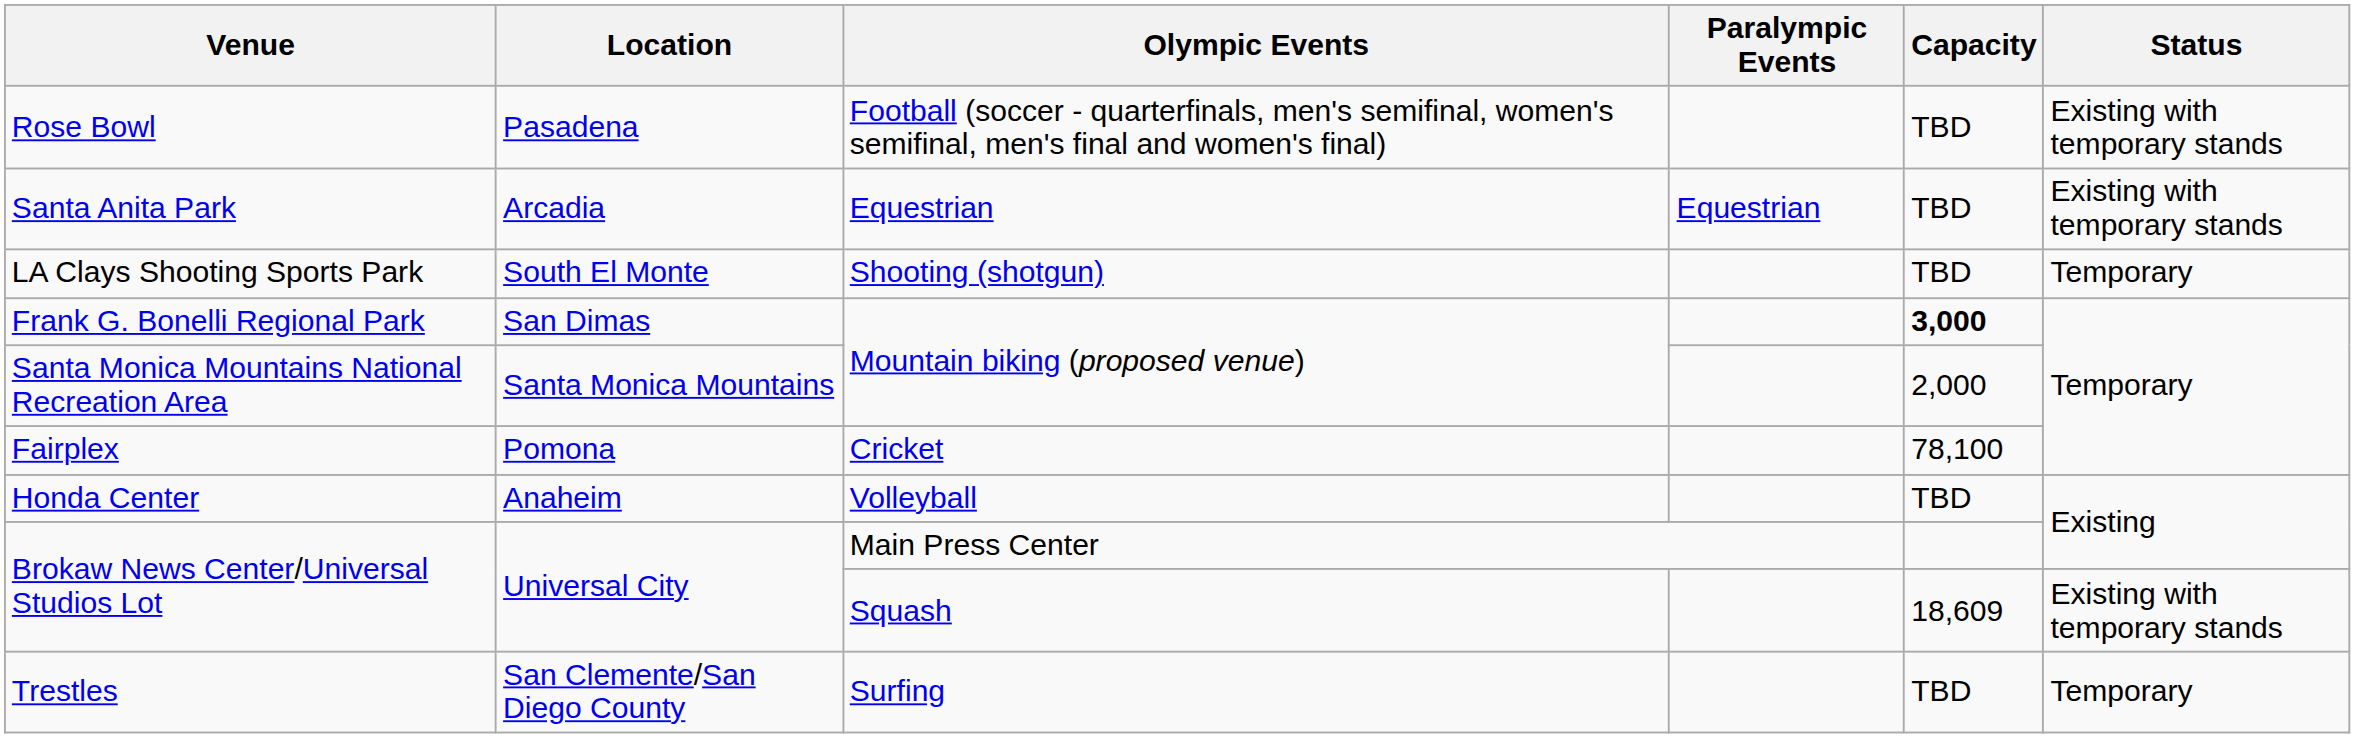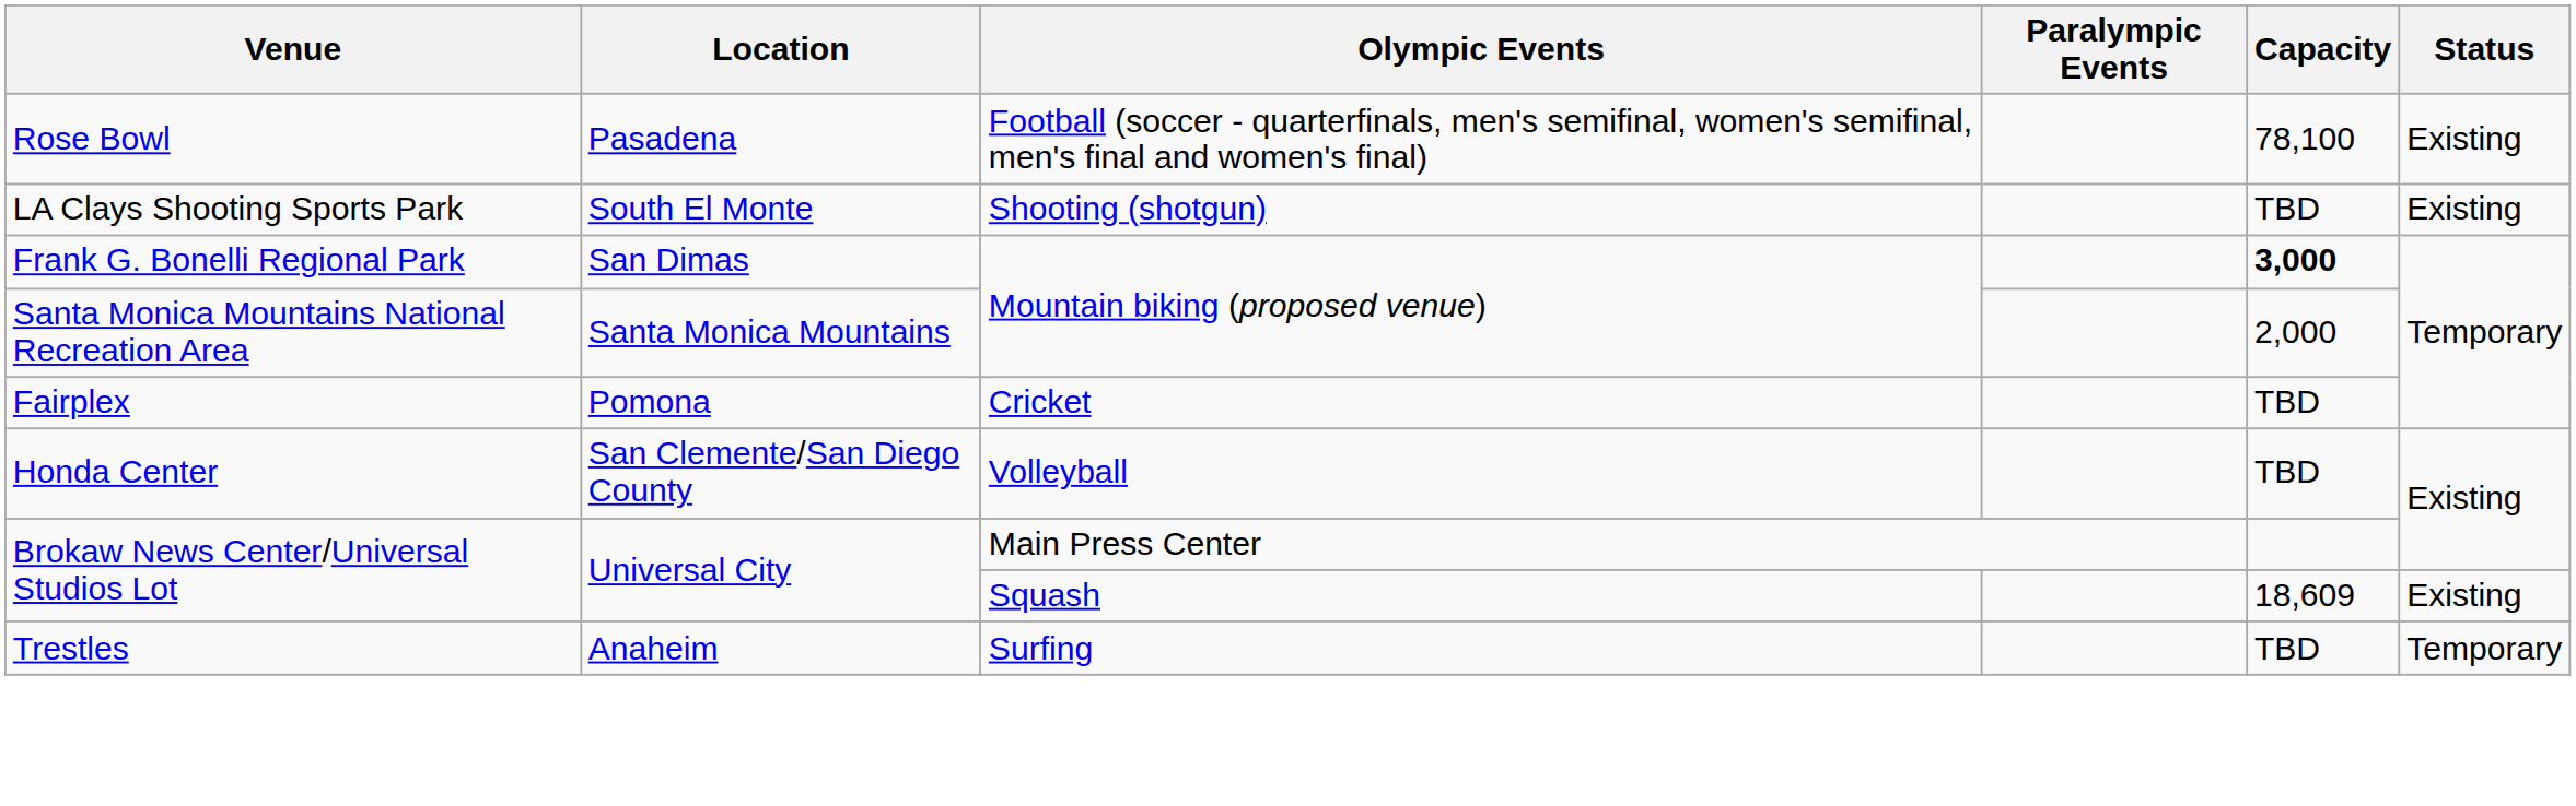Rose Bowl | Capacity: TBD -> 78,100
Rose Bowl | Status: Existing with temporary stands -> Existing
- row: Santa Anita Park | Arcadia | Equestrian | Equestrian | TBD | Existing with temporary stands
LA Clays Shooting Sports Park | Status: Temporary -> Existing
Fairplex | Capacity: 78,100 -> TBD
Honda Center | Location: Anaheim -> San Clemente/San Diego County
Brokaw News Center/Universal Studios Lot / Squash | Status: Existing with temporary stands -> Existing
Trestles | Location: San Clemente/San Diego County -> Anaheim
